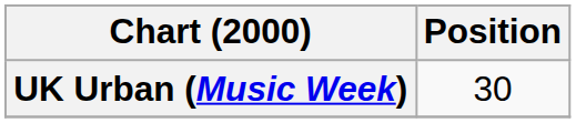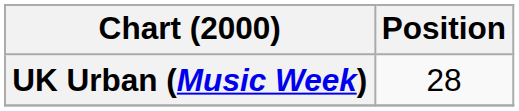UK Urban (Music Week) | Position: 30 -> 28
